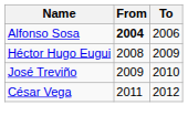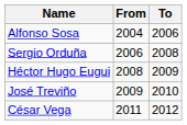Alfonso Sosa | From: bold -> normal
+ row: Sergio Orduña | 2006 | 2008
